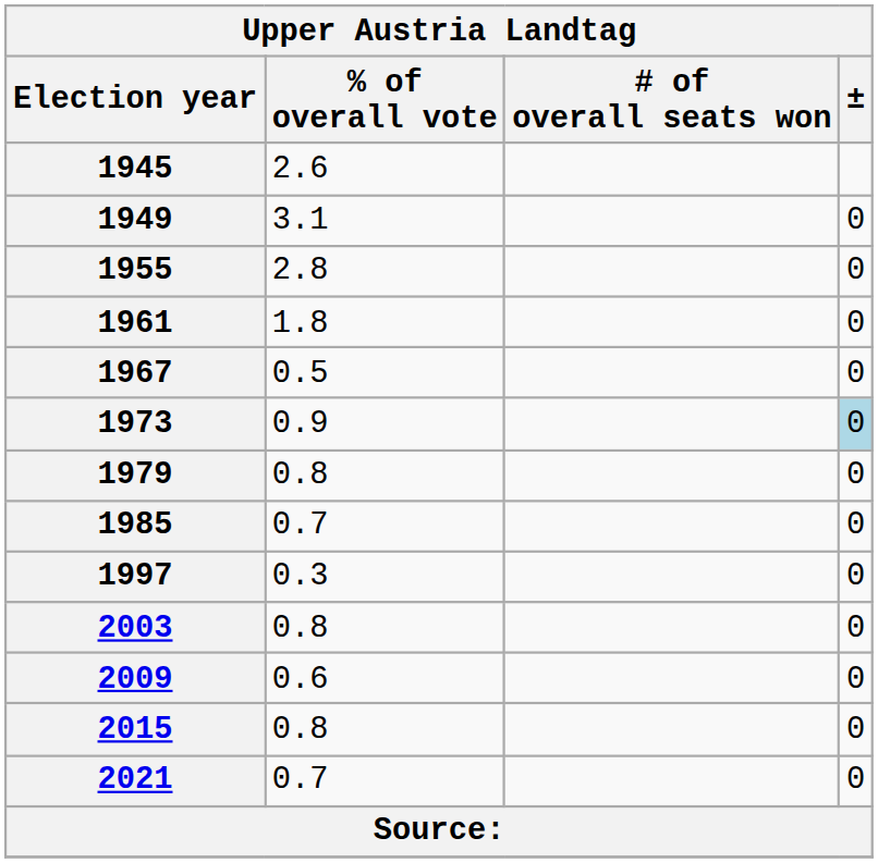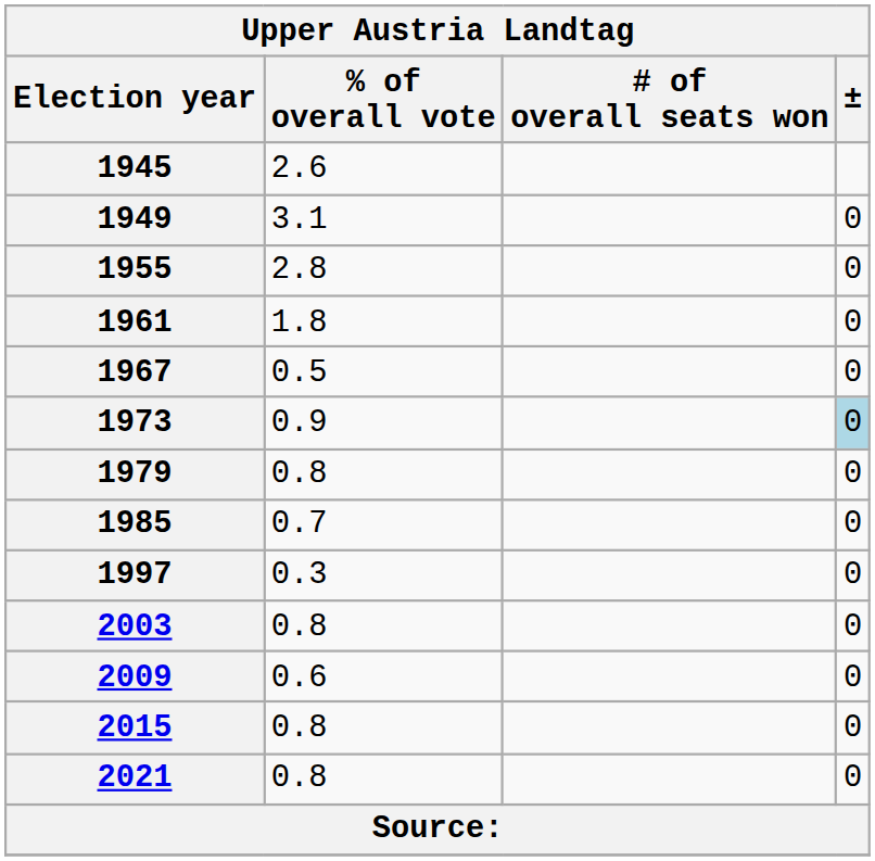2021 | % of overall vote: 0.7 -> 0.8
